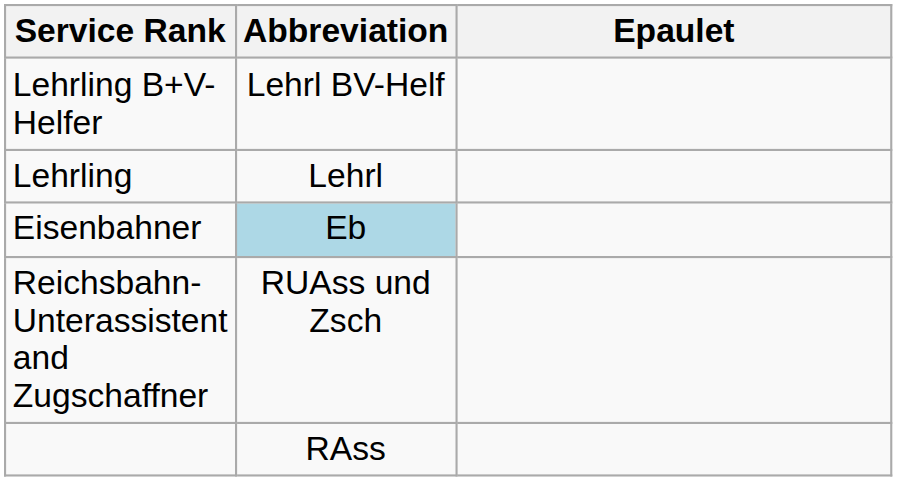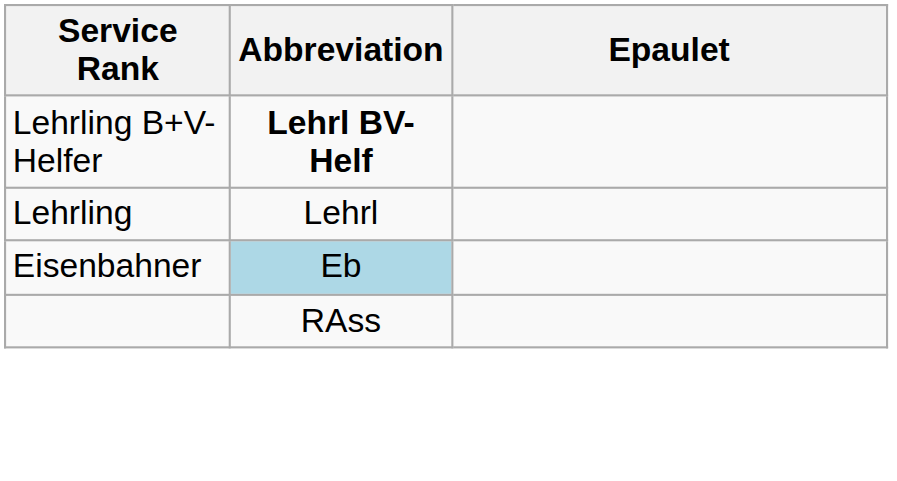Lehrling B+V-Helfer | Abbreviation: normal -> bold
- row: Reichsbahn-Unterassistent and Zugschaffner | RUAss und Zsch
